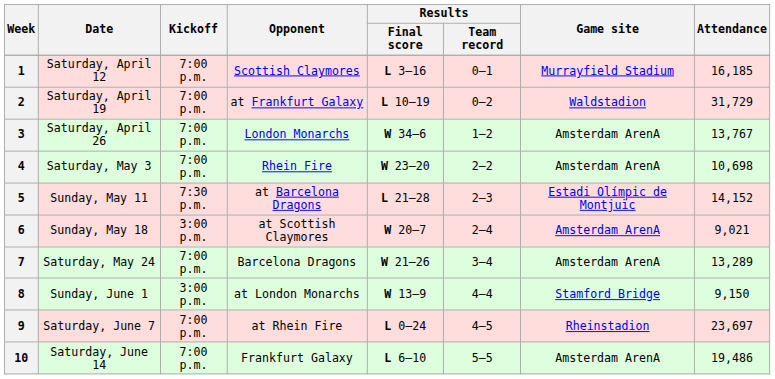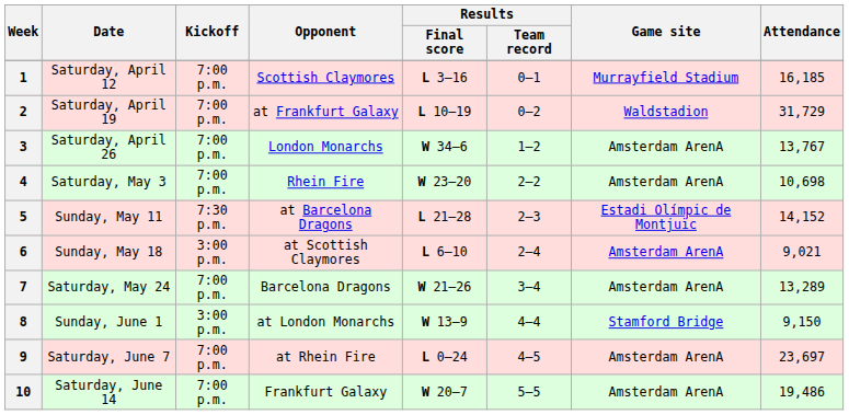6 | Results / Final score: W 20–7 -> L 6–10
9 | Game site: Rheinstadion -> Amsterdam ArenA
10 | Results / Final score: L 6–10 -> W 20–7
